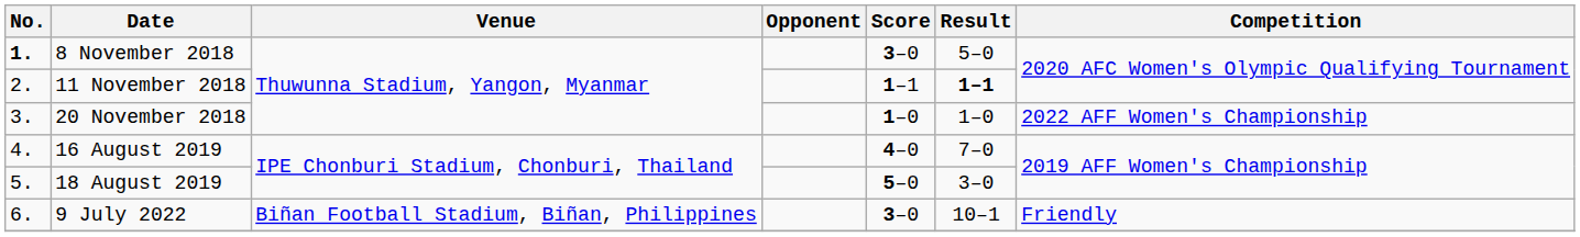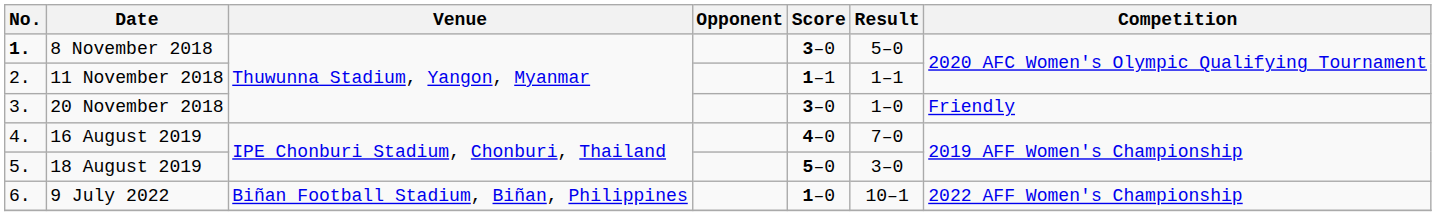11 November 2018 | Result: bold -> normal
20 November 2018 | Score: 1–0 -> 3–0
20 November 2018 | Competition: 2022 AFF Women's Championship -> Friendly
9 July 2022 | Score: 3–0 -> 1–0
9 July 2022 | Competition: Friendly -> 2022 AFF Women's Championship
